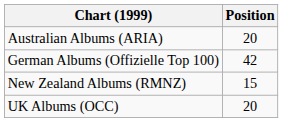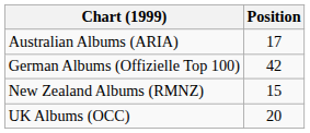Australian Albums (ARIA) | Position: 20 -> 17
